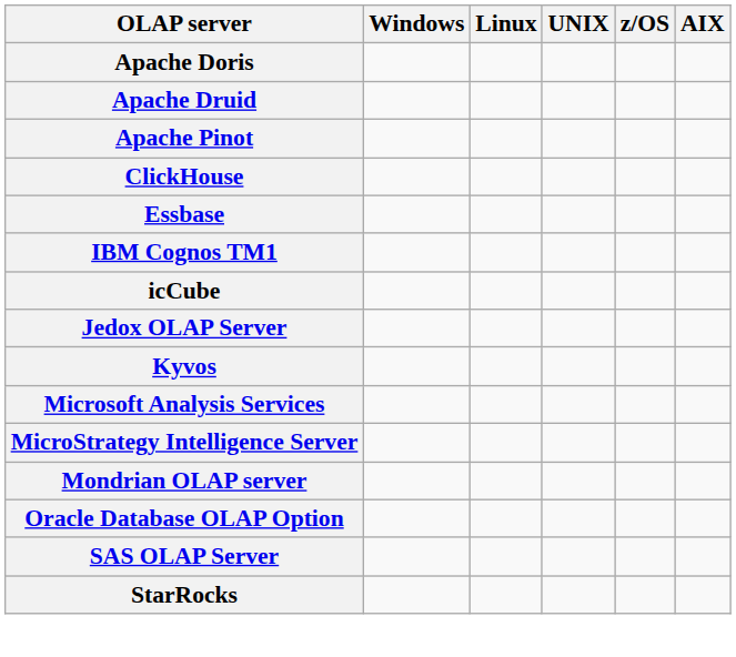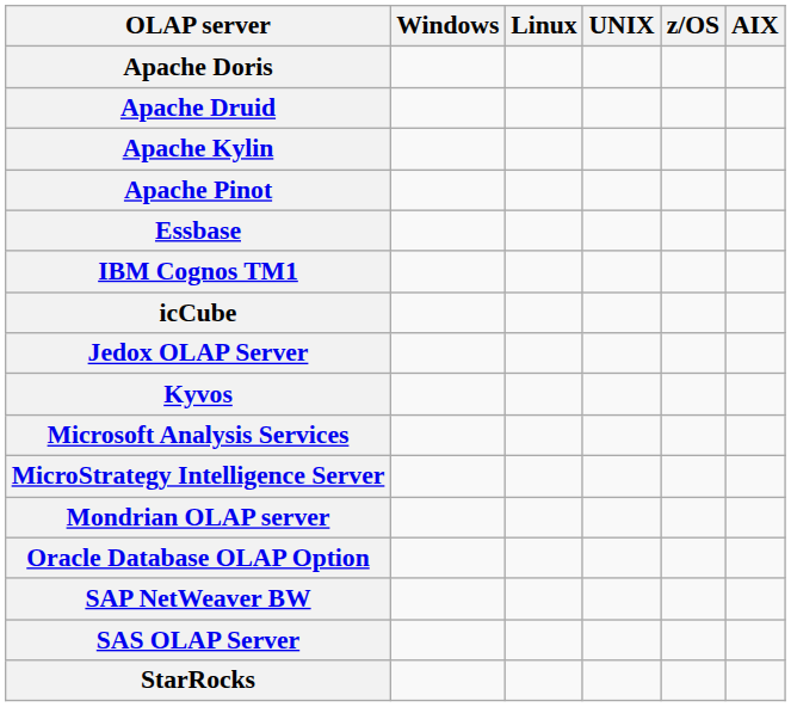+ row: Apache Kylin
- row: ClickHouse
+ row: SAP NetWeaver BW
